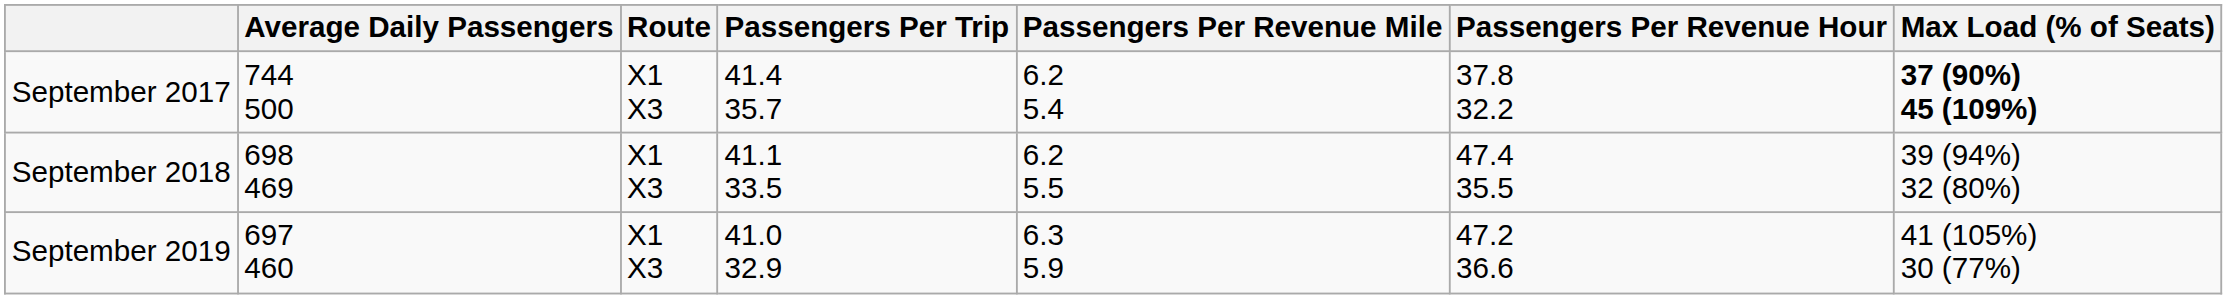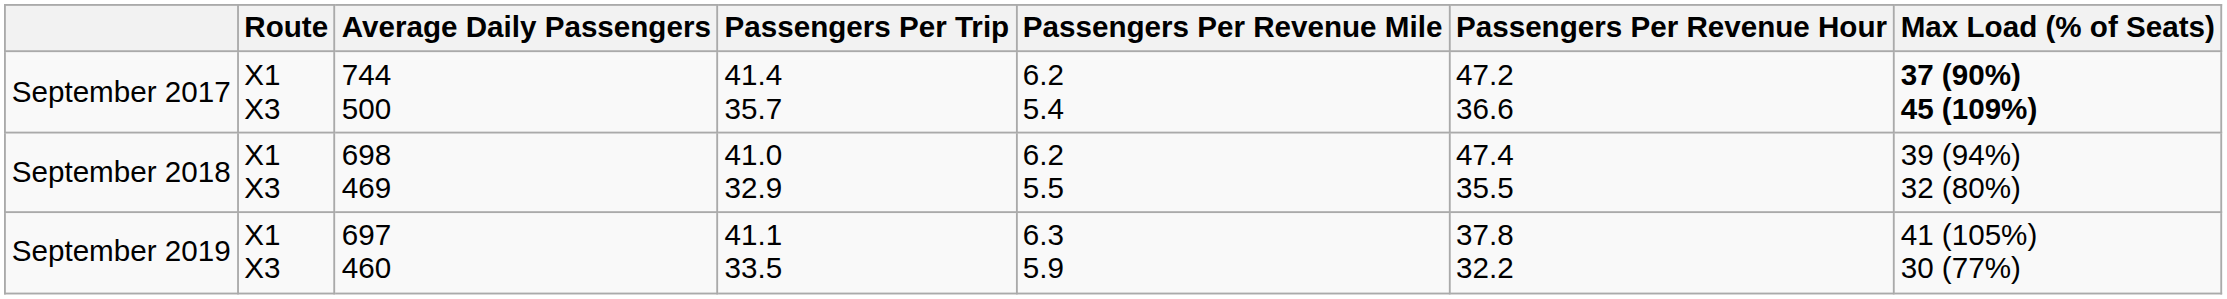columns swapped: Route <-> Average Daily Passengers
September 2017 | Passengers Per Revenue Hour: 37.8 32.2 -> 47.2 36.6
September 2018 | Passengers Per Trip: 41.1 33.5 -> 41.0 32.9
September 2019 | Passengers Per Trip: 41.0 32.9 -> 41.1 33.5
September 2019 | Passengers Per Revenue Hour: 47.2 36.6 -> 37.8 32.2
